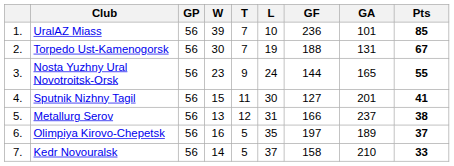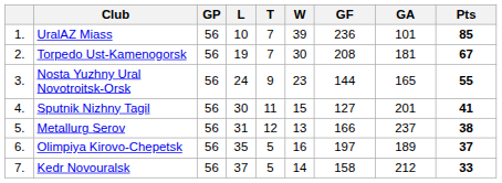columns swapped: W <-> L
Torpedo Ust-Kamenogorsk | GF: 188 -> 208
Torpedo Ust-Kamenogorsk | GA: 131 -> 181
Kedr Novouralsk | GA: 210 -> 212
